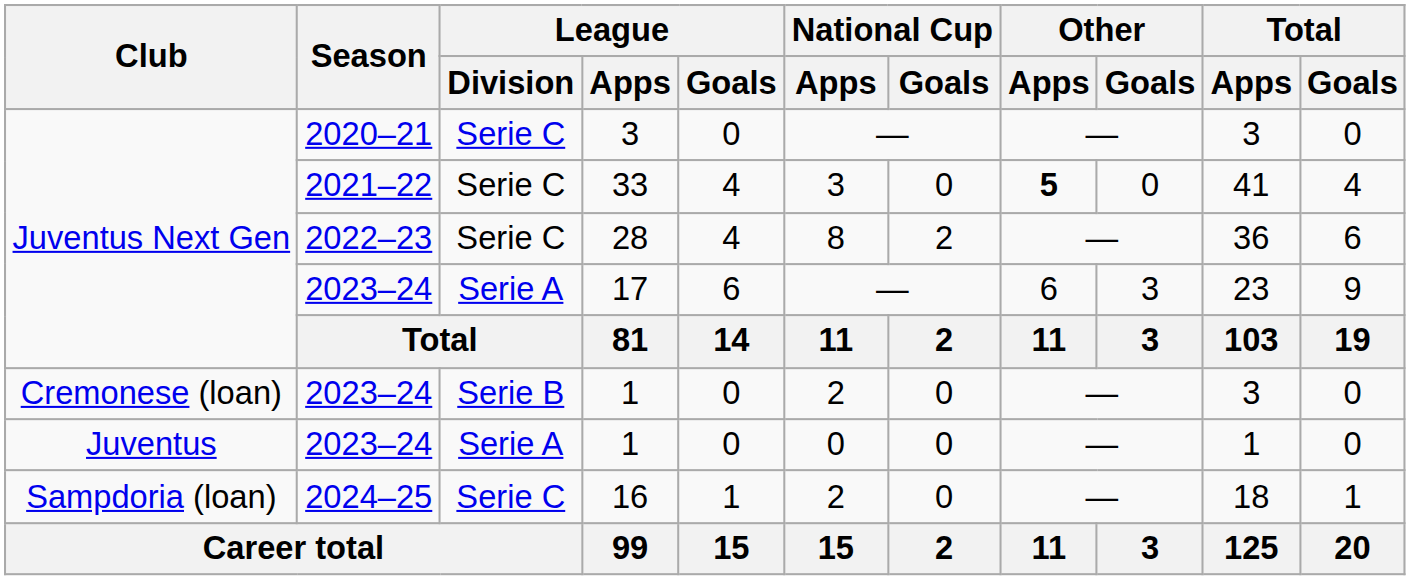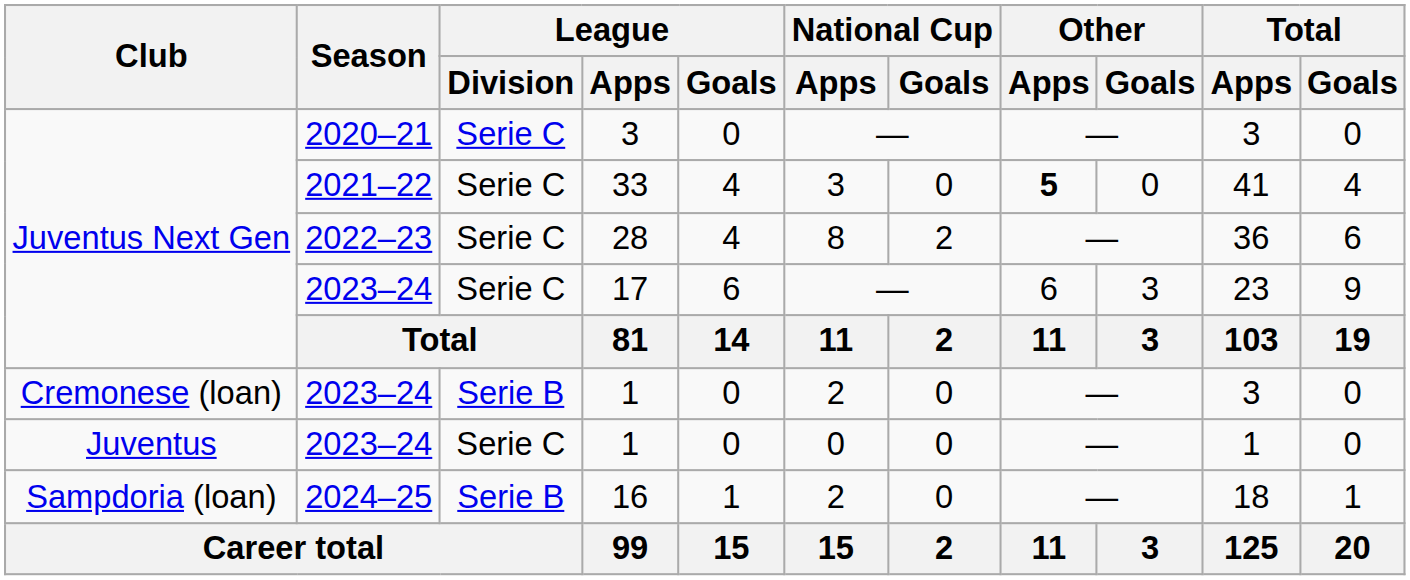17 | League / Division: Serie A -> Serie C
Juventus / 1 | League / Division: Serie A -> Serie C
16 | League / Division: Serie C -> Serie B
